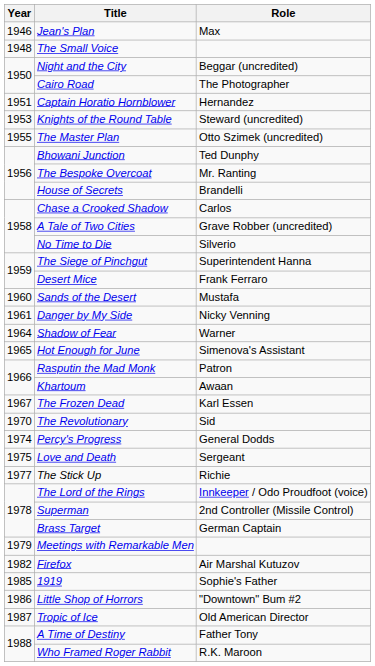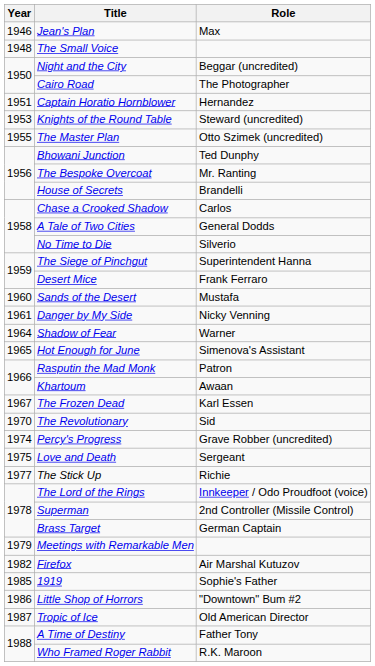A Tale of Two Cities | Role: Grave Robber (uncredited) -> General Dodds
Percy's Progress | Role: General Dodds -> Grave Robber (uncredited)
